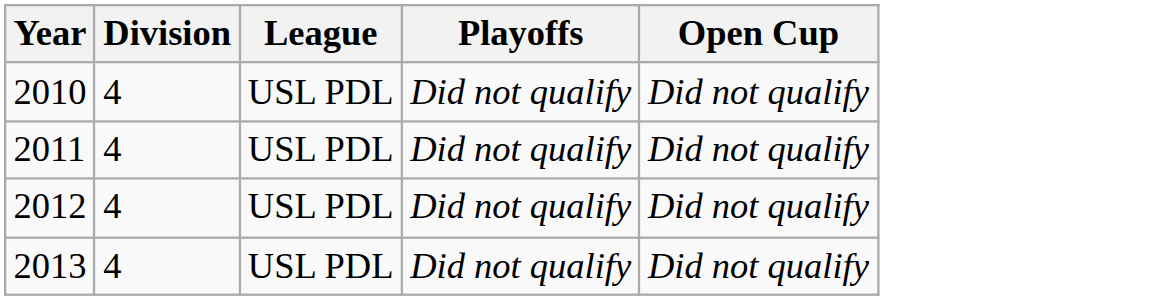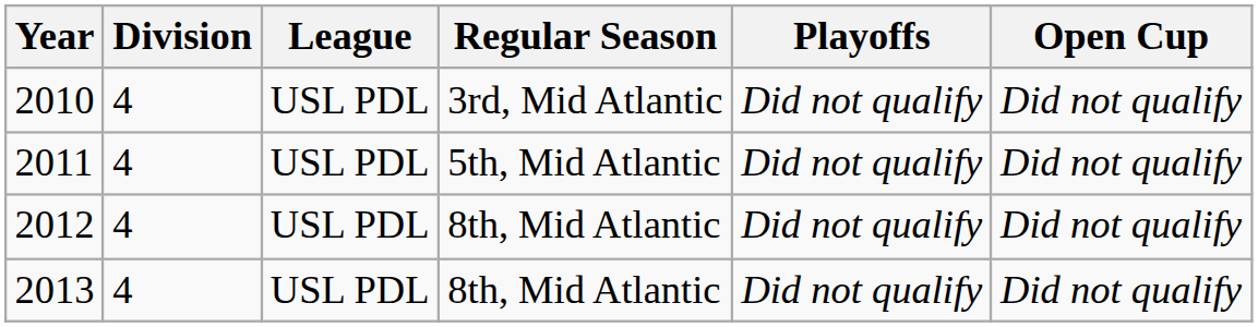+ column: Regular Season | 3rd, Mid Atlantic | 5th, Mid Atlantic | 8th, Mid Atlantic | 8th, Mid Atlantic
